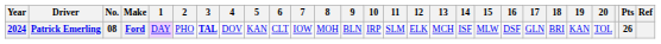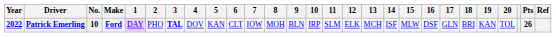Patrick Emerling | Year: 2024 -> 2022
Patrick Emerling | No.: 08 -> 10
